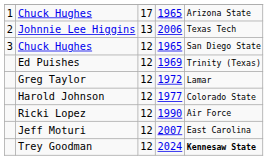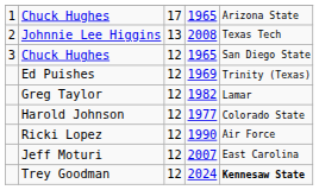Johnnie Lee Higgins | column 4: 2006 -> 2008
Greg Taylor | column 4: 1972 -> 1982
